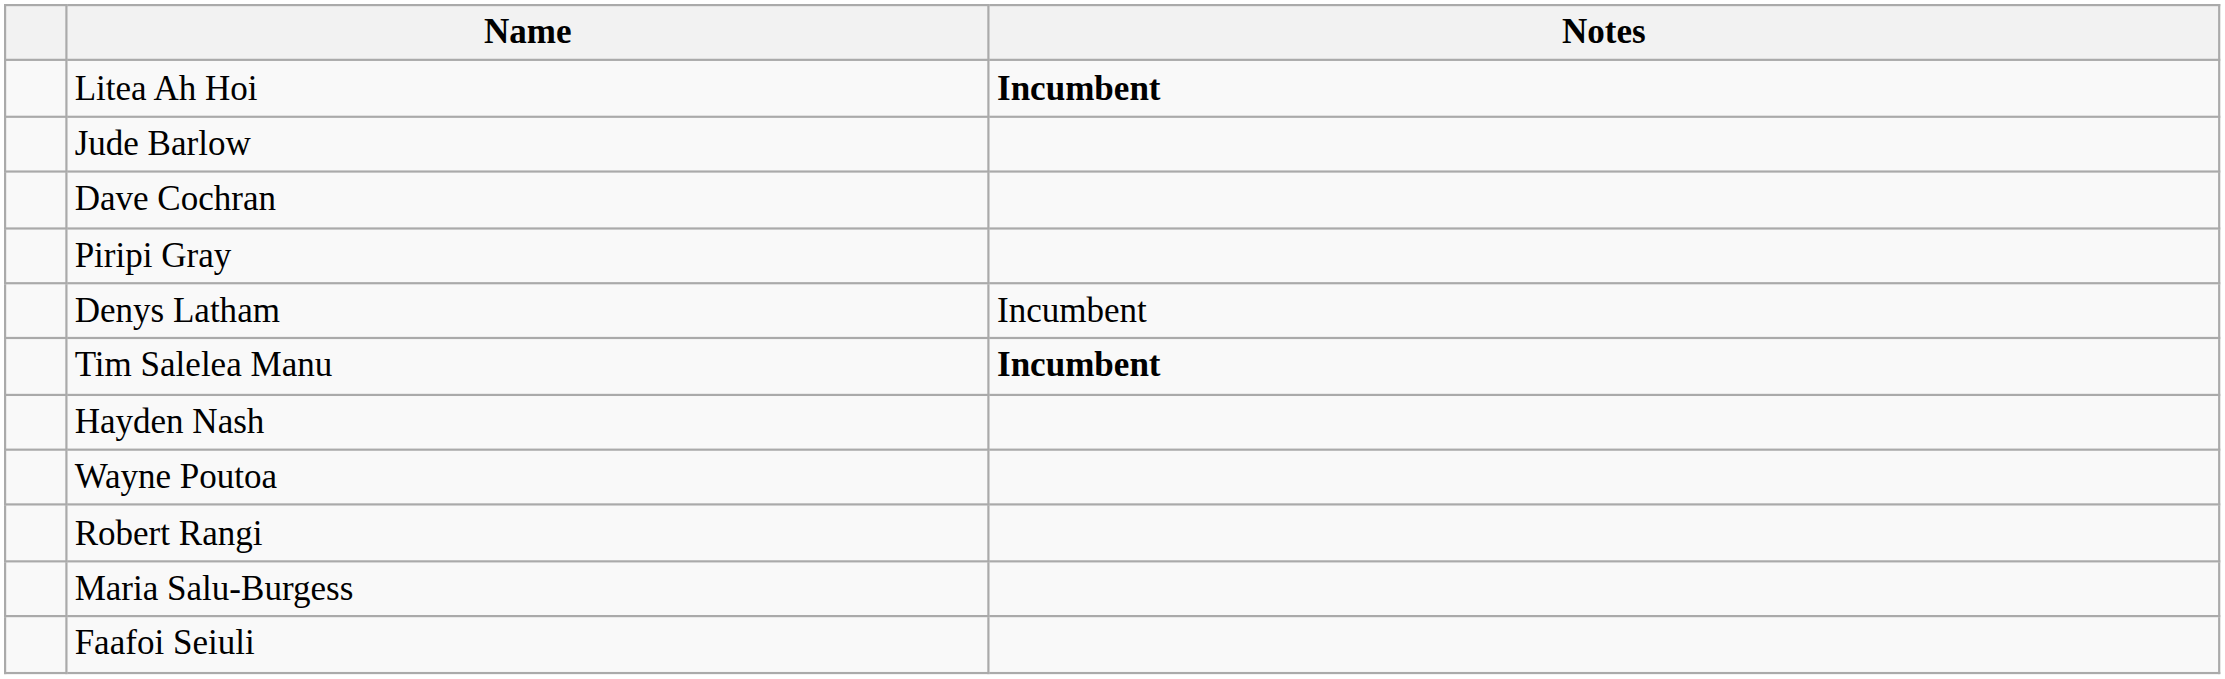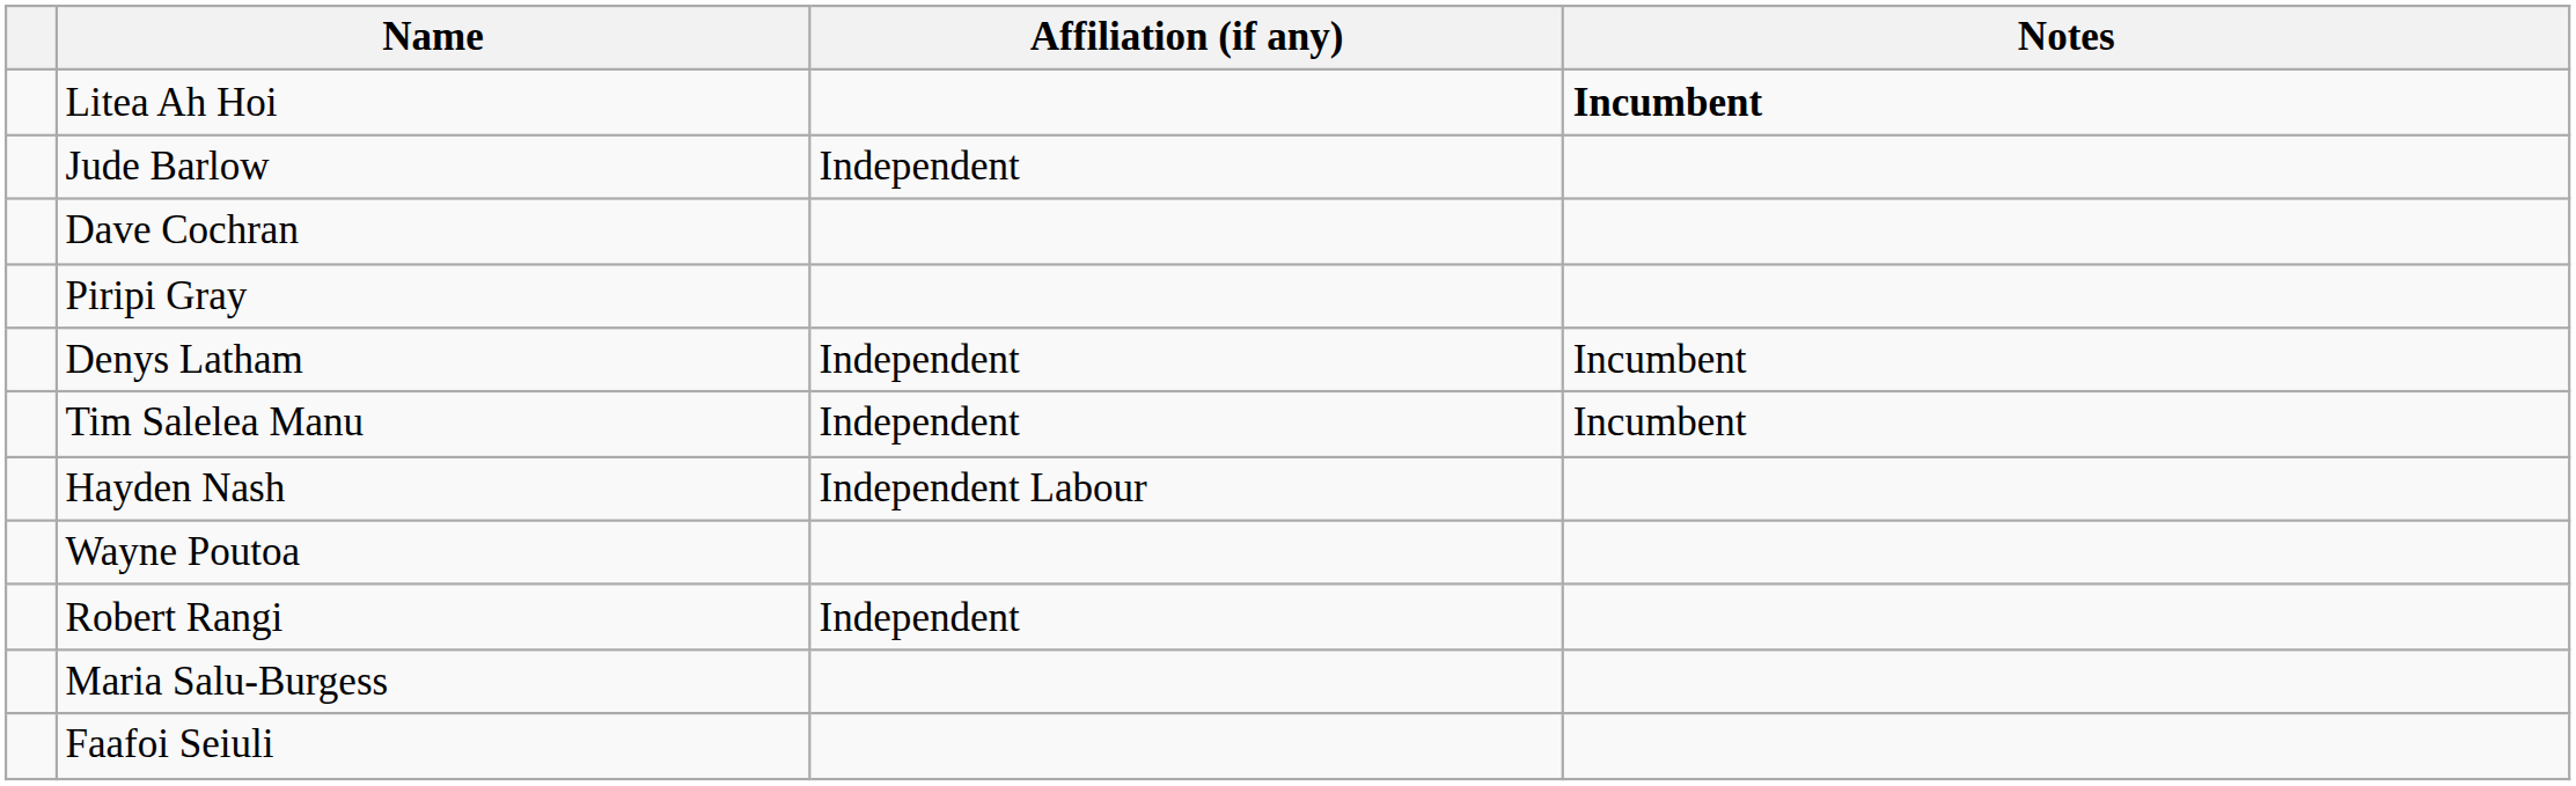+ column: Affiliation (if any) | Independent | Independent | Independent | Independent Labour | Independent
Tim Salelea Manu | Notes: bold -> normal
